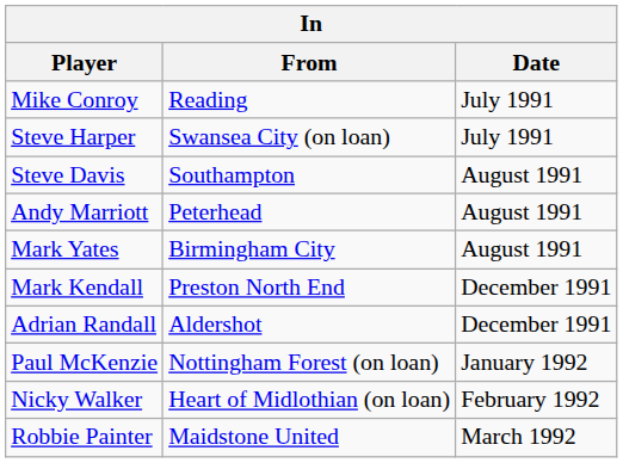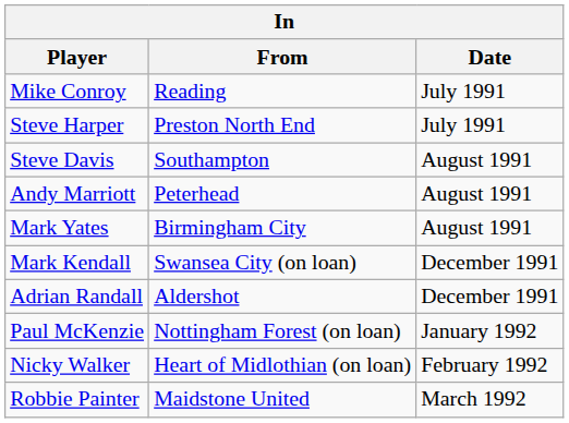Steve Harper | From: Swansea City (on loan) -> Preston North End
Mark Kendall | From: Preston North End -> Swansea City (on loan)
